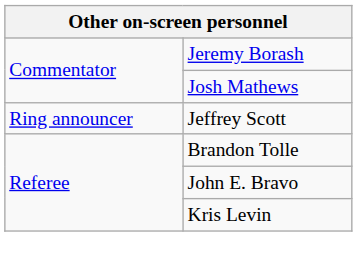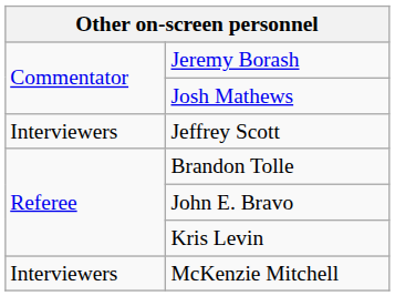Jeffrey Scott | column 1: Ring announcer -> Interviewers
+ row: Interviewers | McKenzie Mitchell
